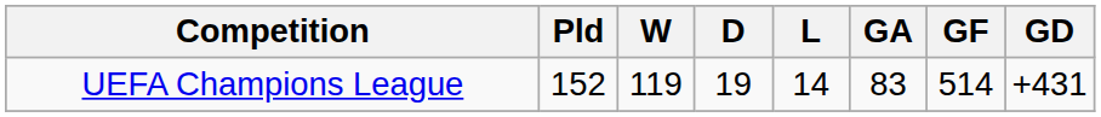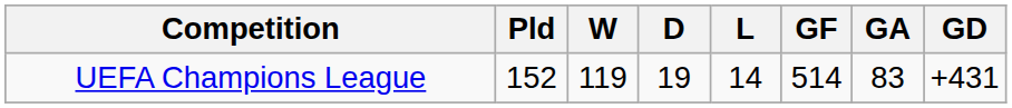columns swapped: GF <-> GA
